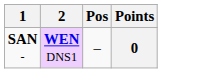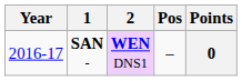+ column: Year | 2016-17
